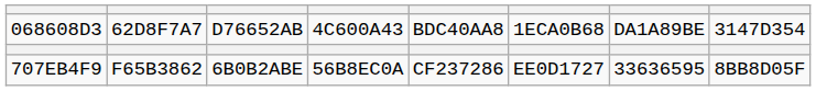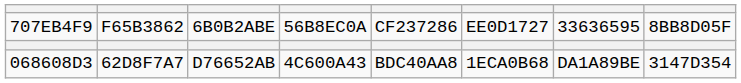rows swapped: 068608D3 <-> 707EB4F9
